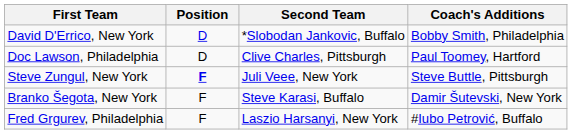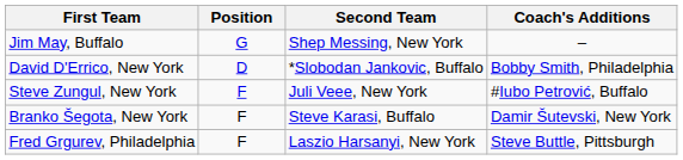+ row: Jim May, Buffalo | G | Shep Messing, New York | –
- row: Doc Lawson, Philadelphia | D | Clive Charles, Pittsburgh | Paul Toomey, Hartford
Steve Zungul, New York | Position: bold -> normal
Steve Zungul, New York | Coach's Additions: Steve Buttle, Pittsburgh -> #Iubo Petrović, Buffalo
Fred Grgurev, Philadelphia | Coach's Additions: #Iubo Petrović, Buffalo -> Steve Buttle, Pittsburgh
